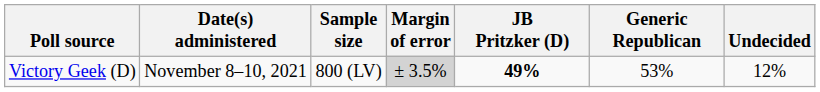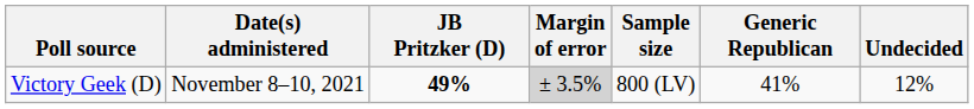columns swapped: Sample size <-> JB Pritzker (D)
Victory Geek (D) | Generic Republican: 53% -> 41%
